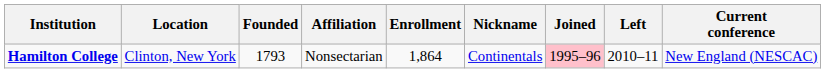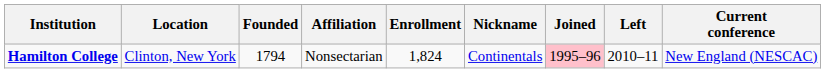Hamilton College | Founded: 1793 -> 1794
Hamilton College | Enrollment: 1,864 -> 1,824
